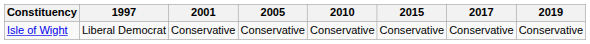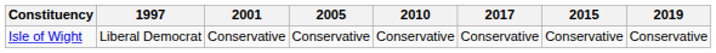columns swapped: 2015 <-> 2017
